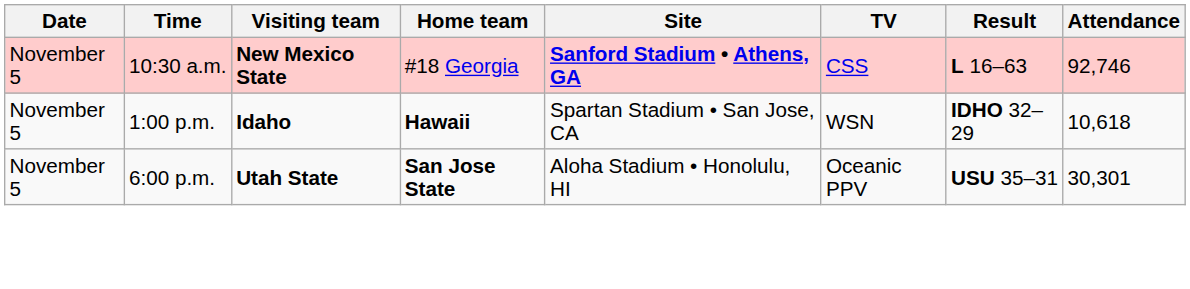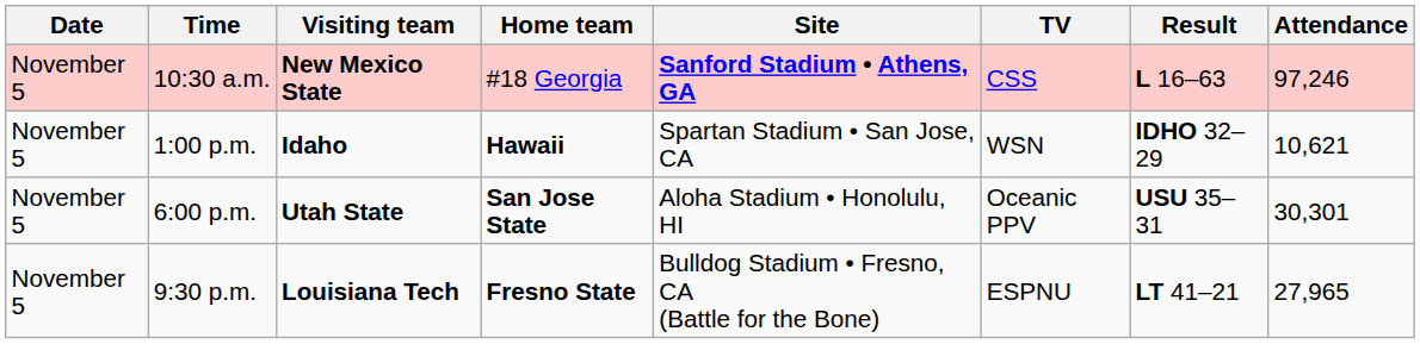10:30 a.m. | Attendance: 92,746 -> 97,246
1:00 p.m. | Attendance: 10,618 -> 10,621
+ row: November 5 | 9:30 p.m. | Louisiana Tech | Fresno State | Bulldog Stadium • Fresno, CA (Battle for the Bone) | ESPNU | LT 41–21 | 27,965
